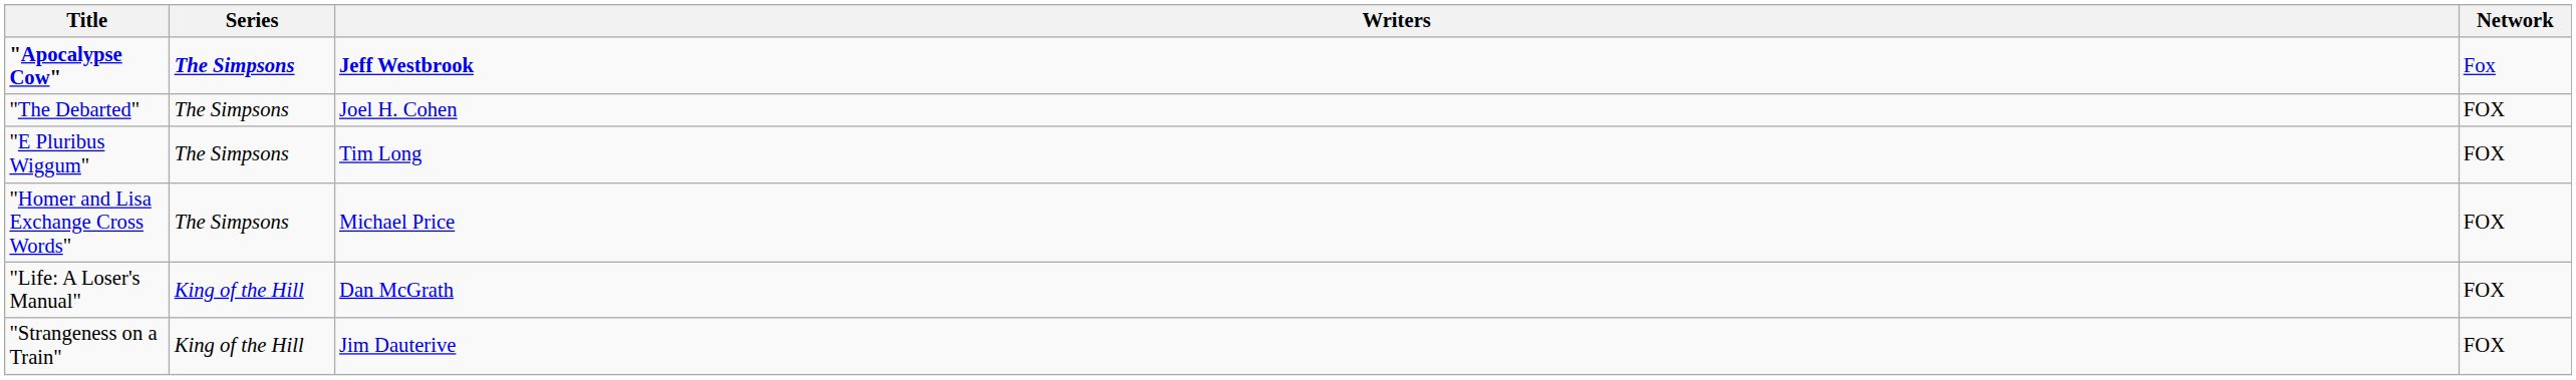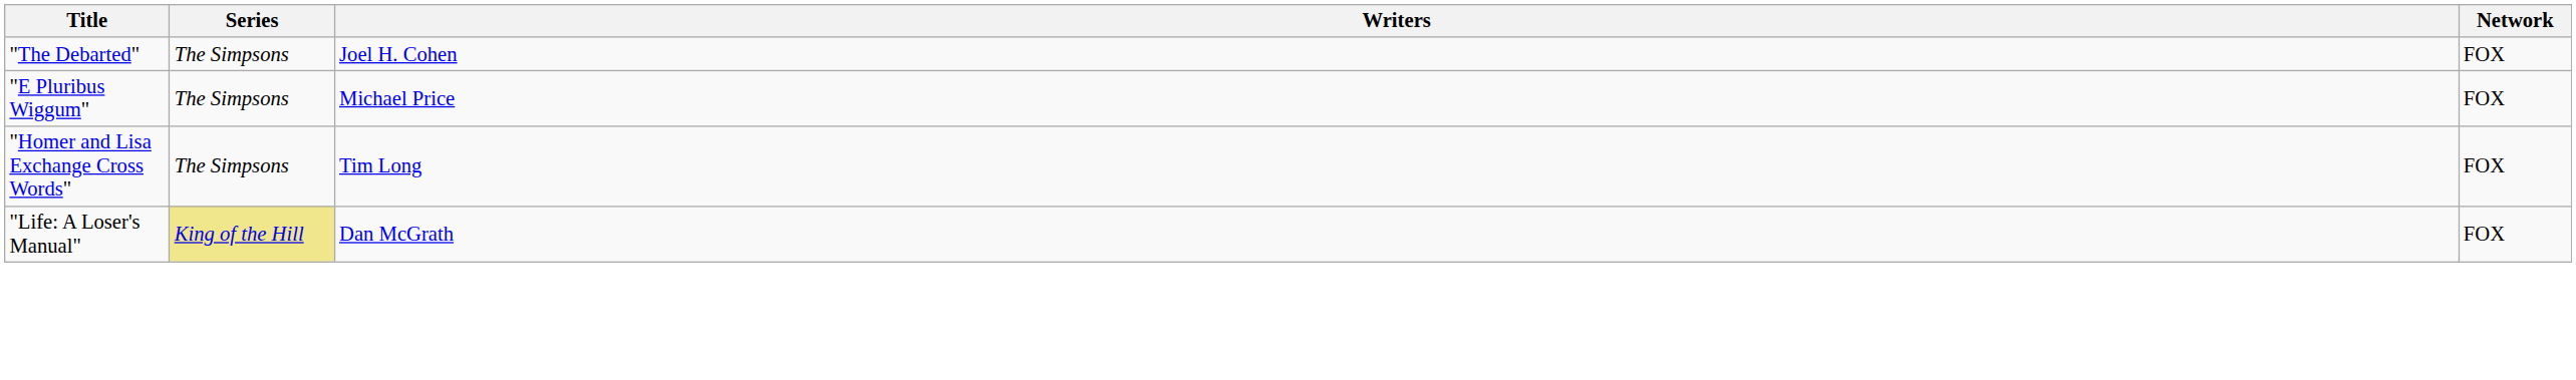- row: "Apocalypse Cow" | The Simpsons | Jeff Westbrook | Fox
"E Pluribus Wiggum" | Writers: Tim Long -> Michael Price
"Homer and Lisa Exchange Cross Words" | Writers: Michael Price -> Tim Long
"Life: A Loser's Manual" | Series: no background -> khaki background
- row: "Strangeness on a Train" | King of the Hill | Jim Dauterive | FOX
